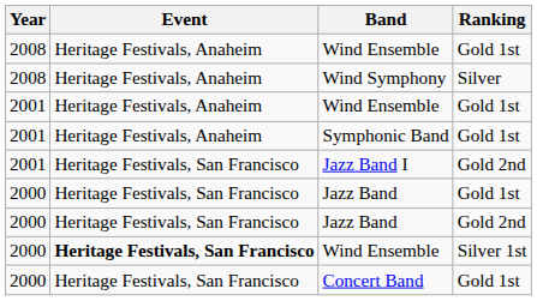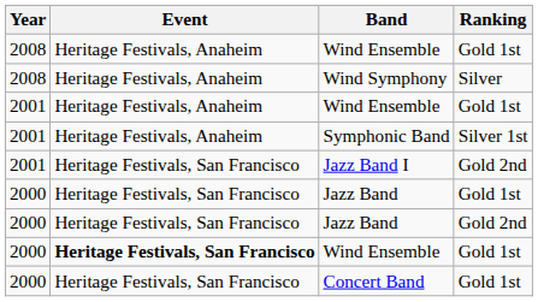Symphonic Band | Ranking: Gold 1st -> Silver 1st
2000 / Wind Ensemble | Ranking: Silver 1st -> Gold 1st
